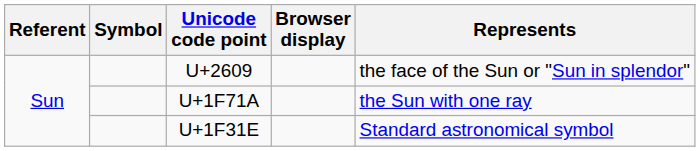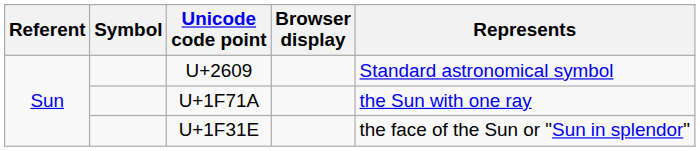U+2609 | Represents: the face of the Sun or "Sun in splendor" -> Standard astronomical symbol
U+1F31E | Represents: Standard astronomical symbol -> the face of the Sun or "Sun in splendor"
